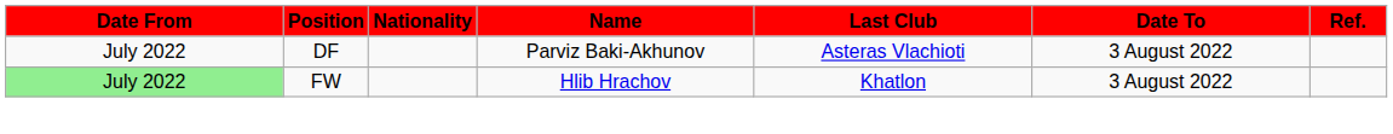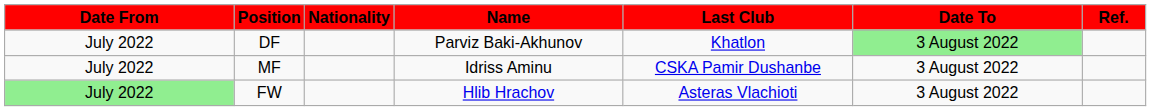DF | Last Club: Asteras Vlachioti -> Khatlon
DF | Date To: no background -> lightgreen background
+ row: July 2022 | MF | Idriss Aminu | CSKA Pamir Dushanbe | 3 August 2022
FW | Last Club: Khatlon -> Asteras Vlachioti
